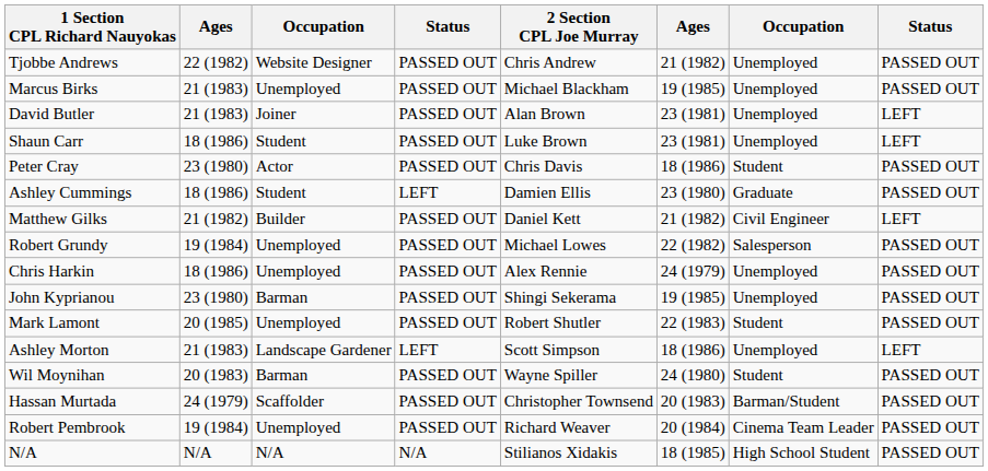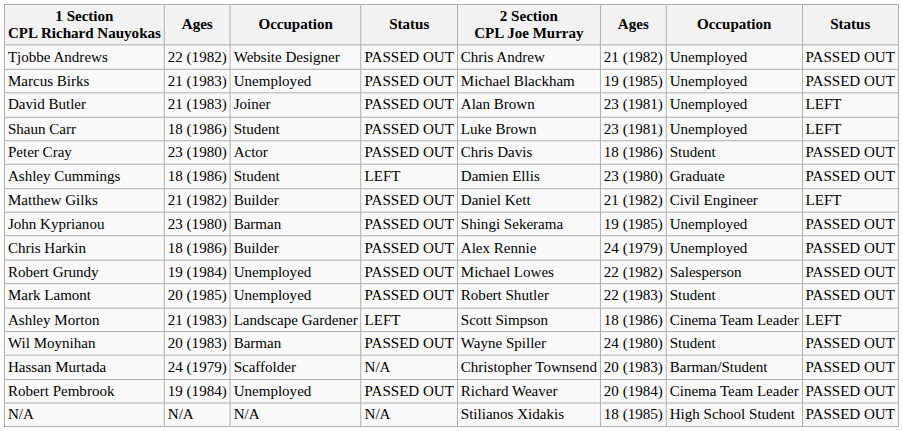rows swapped: Robert Grundy <-> John Kyprianou
Chris Harkin | column 3: Unemployed -> Builder
Ashley Morton | column 7: Unemployed -> Cinema Team Leader
Hassan Murtada | column 4: PASSED OUT -> N/A
